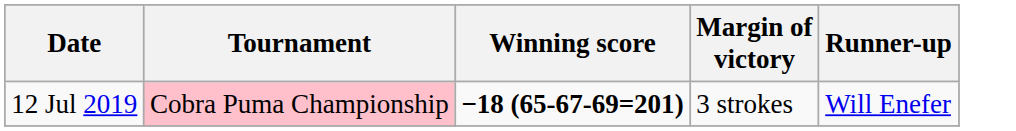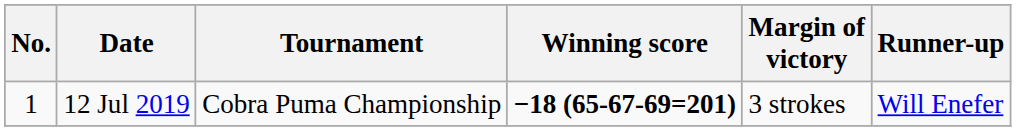+ column: No. | 1
12 Jul 2019 | Tournament: pink background -> no background
